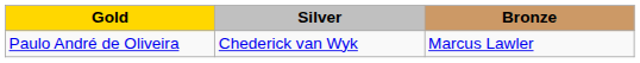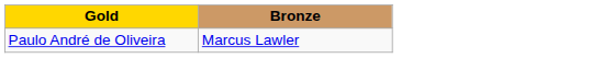- column: Silver | Chederick van Wyk
